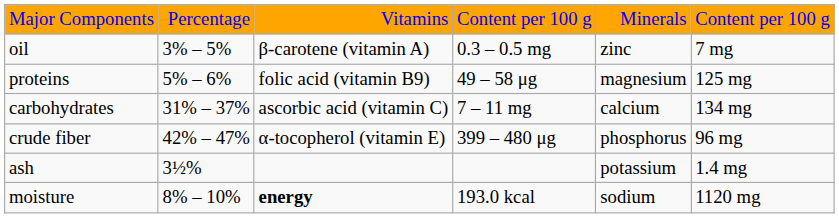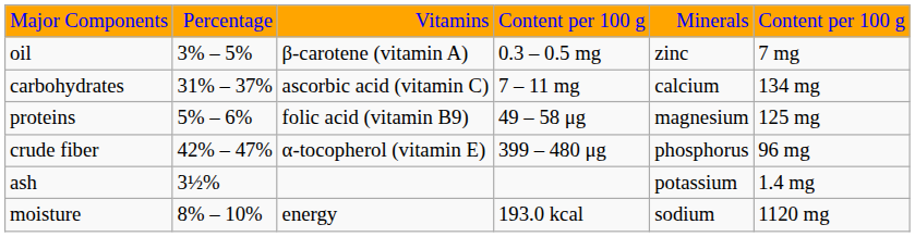rows swapped: proteins <-> carbohydrates
moisture | column 3: bold -> normal
